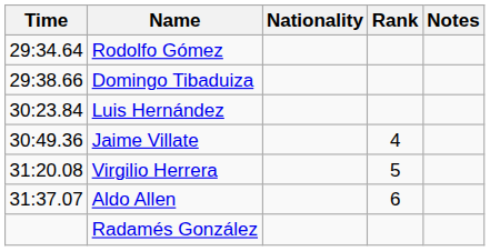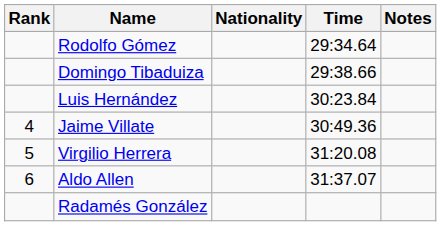columns swapped: Rank <-> Time
